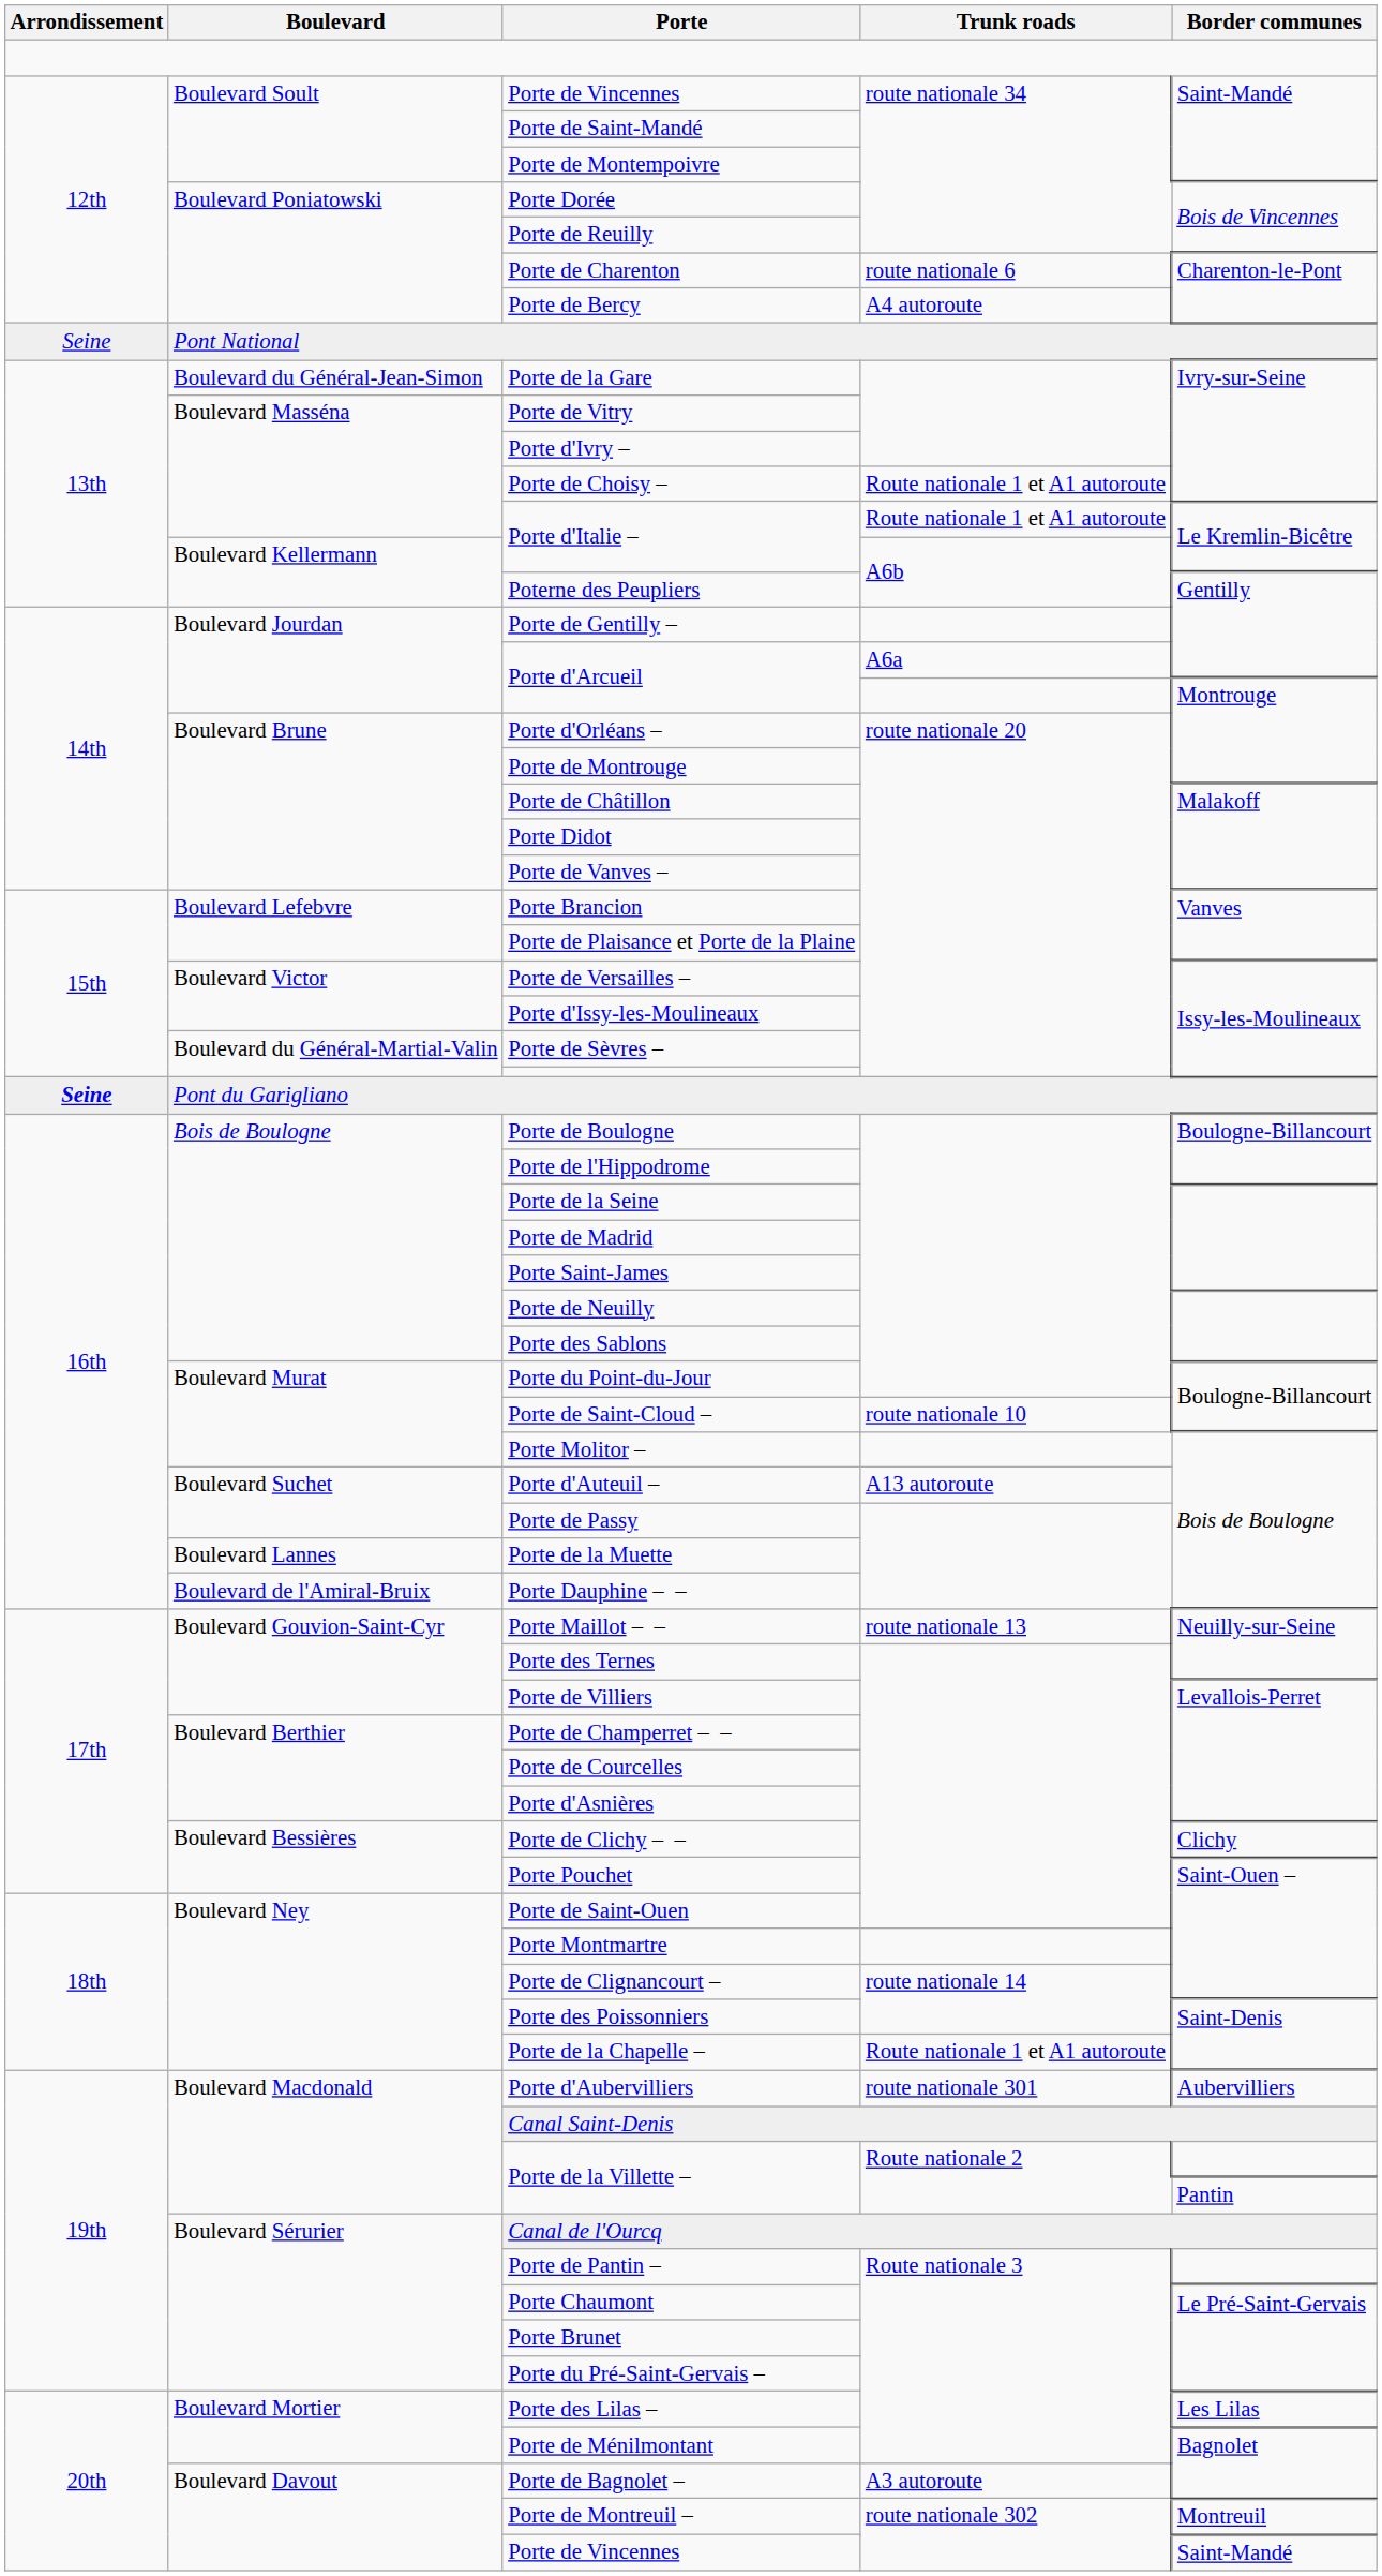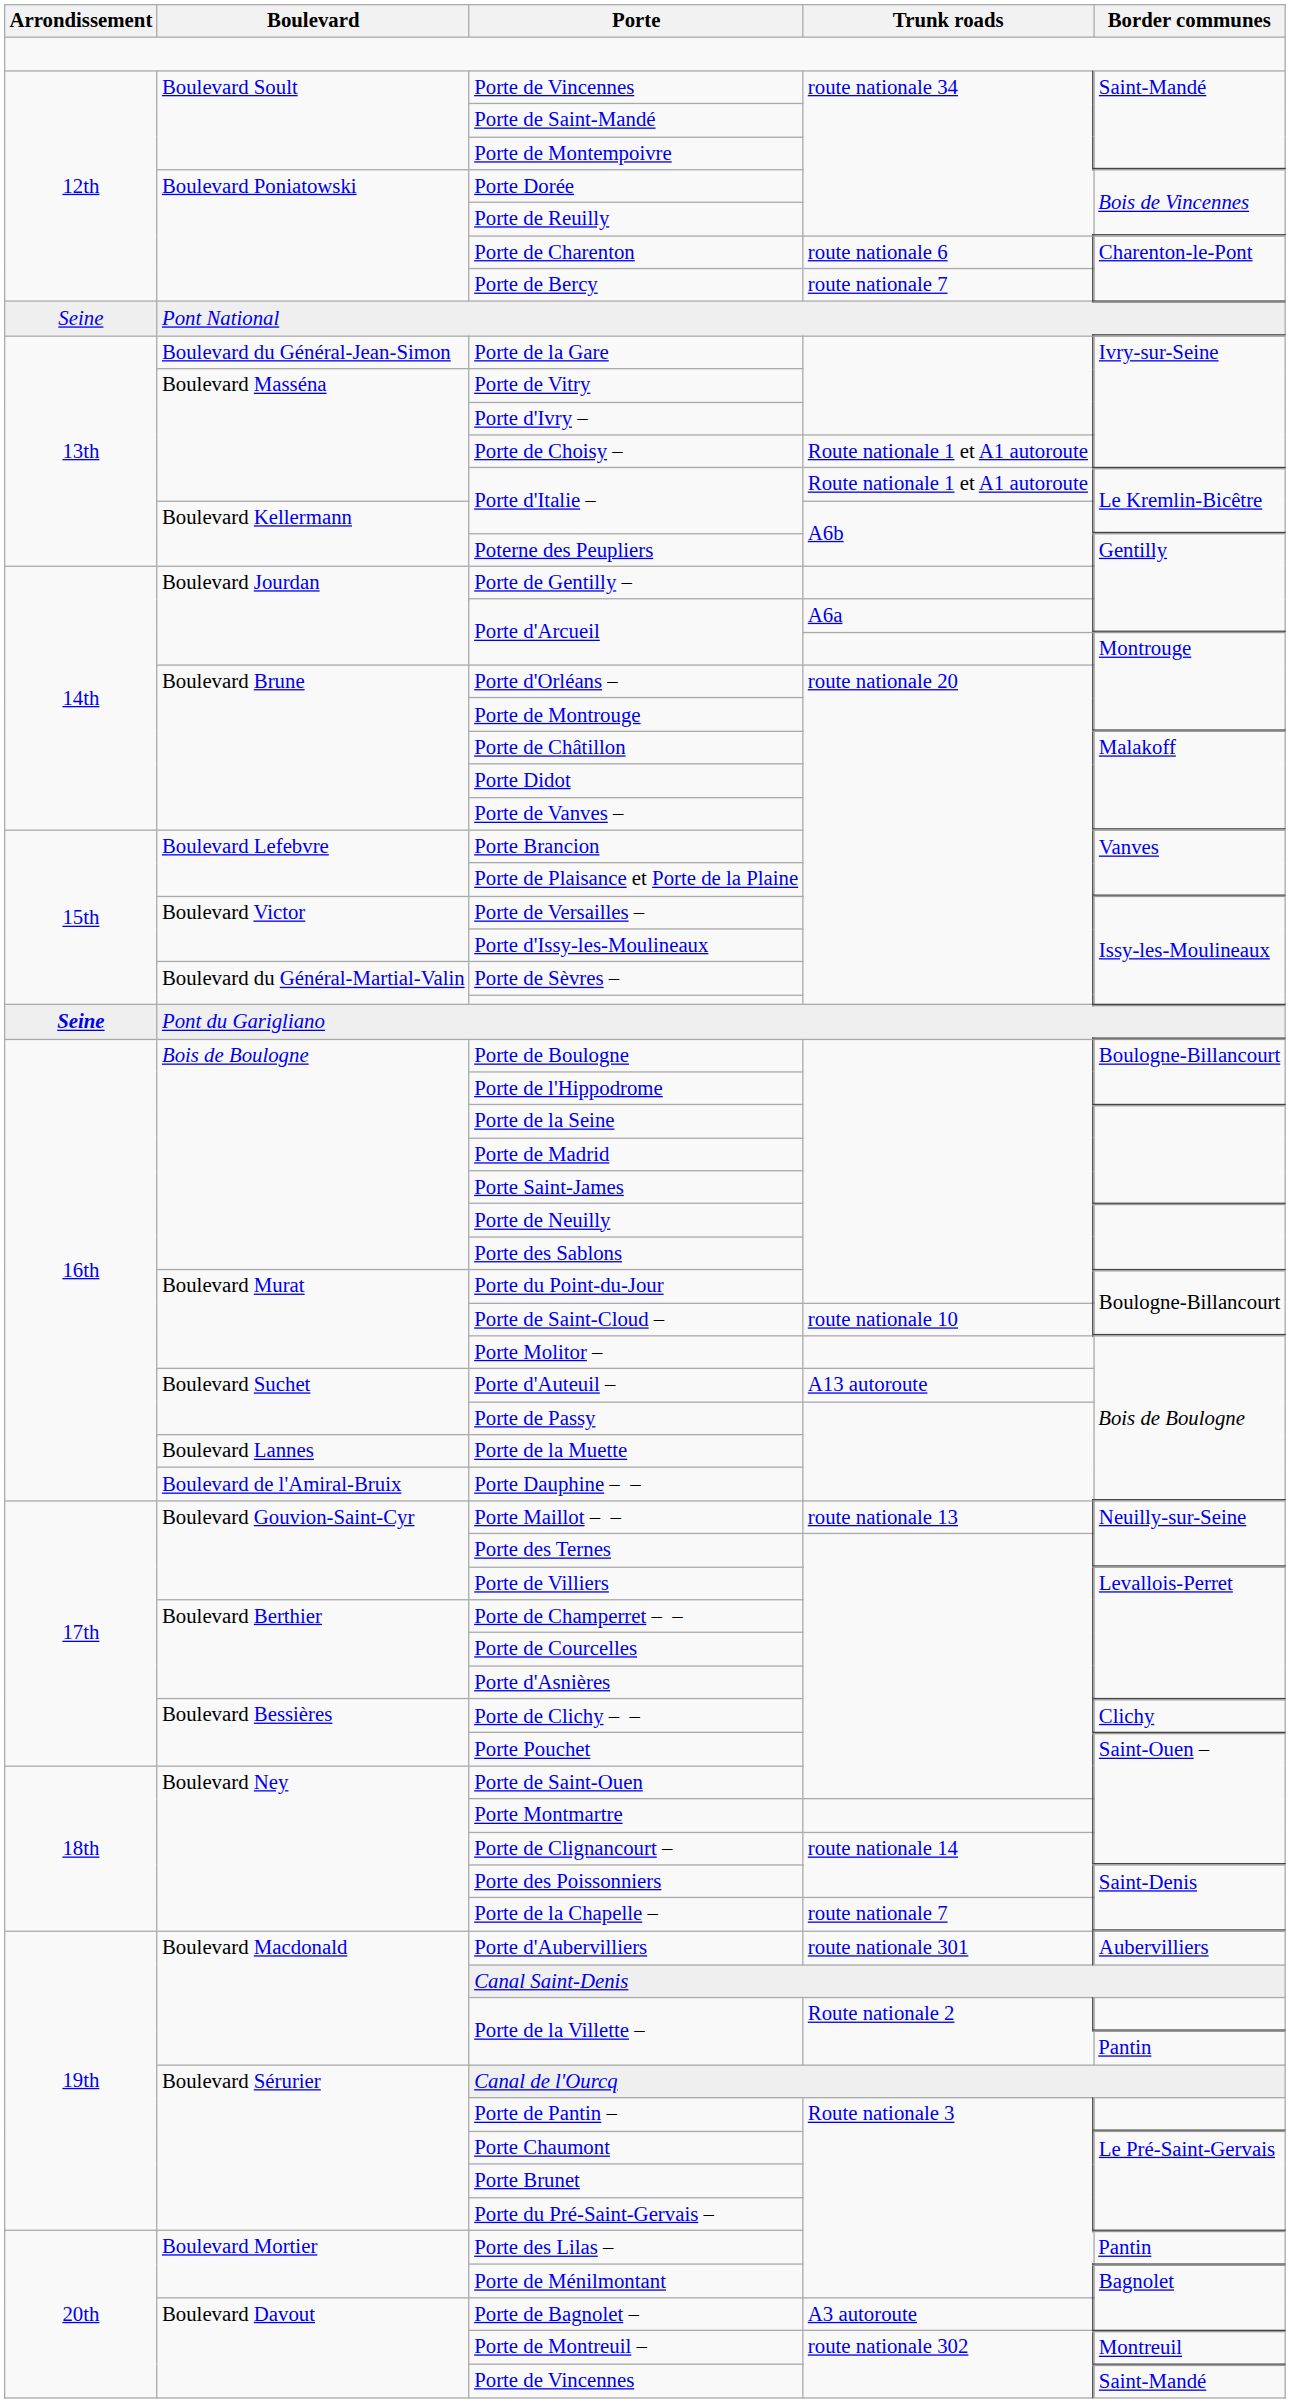Porte de Bercy | Trunk roads: A4 autoroute -> route nationale 7
Porte de la Chapelle – | Trunk roads: Route nationale 1 et A1 autoroute -> route nationale 7
Boulevard Mortier / Porte des Lilas – | Border communes: Les Lilas -> Pantin
